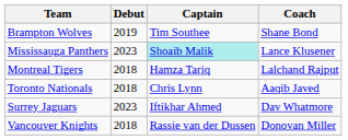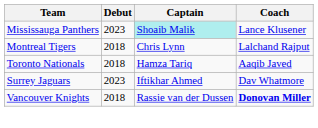- row: Brampton Wolves | 2019 | Tim Southee | Shane Bond
Montreal Tigers | Captain: Hamza Tariq -> Chris Lynn
Toronto Nationals | Captain: Chris Lynn -> Hamza Tariq
Vancouver Knights | Coach: normal -> bold
